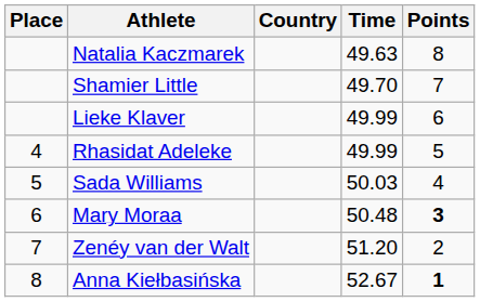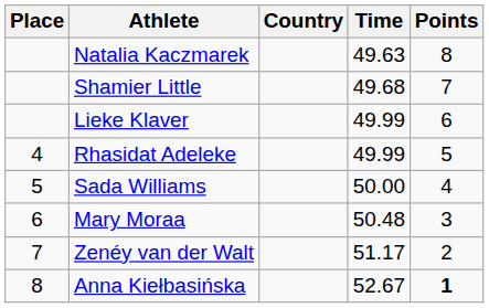Shamier Little | Time: 49.70 -> 49.68
Sada Williams | Time: 50.03 -> 50.00
Mary Moraa | Points: bold -> normal
Zenéy van der Walt | Time: 51.20 -> 51.17
